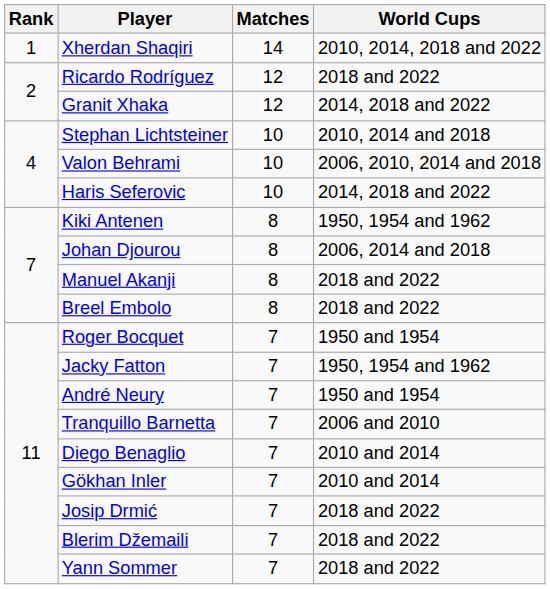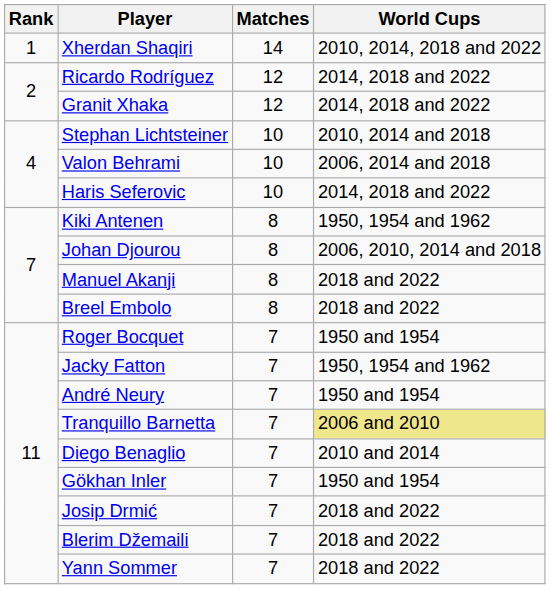Ricardo Rodríguez | World Cups: 2018 and 2022 -> 2014, 2018 and 2022
Valon Behrami | World Cups: 2006, 2010, 2014 and 2018 -> 2006, 2014 and 2018
Johan Djourou | World Cups: 2006, 2014 and 2018 -> 2006, 2010, 2014 and 2018
Tranquillo Barnetta | World Cups: no background -> khaki background
Gökhan Inler | World Cups: 2010 and 2014 -> 1950 and 1954
